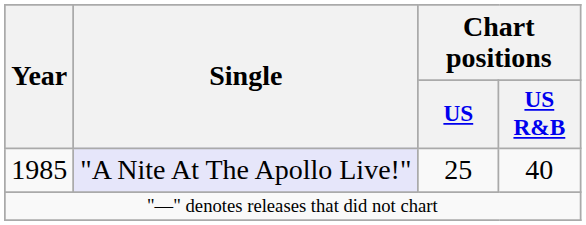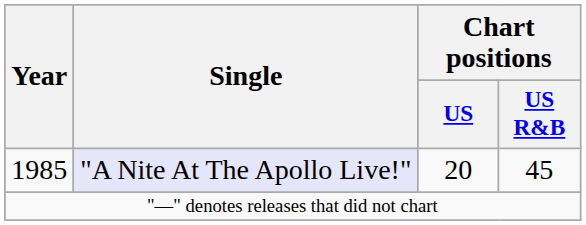1985 | Chart positions / US: 25 -> 20
1985 | Chart positions / US R&B: 40 -> 45
